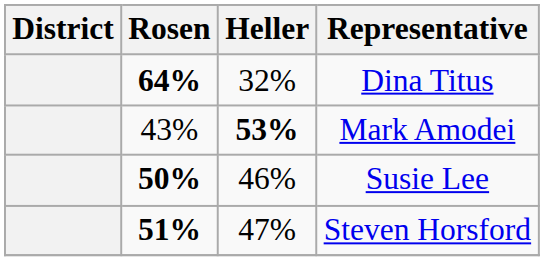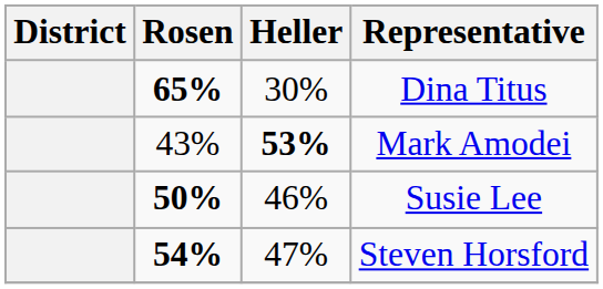Dina Titus | Rosen: 64% -> 65%
Dina Titus | Heller: 32% -> 30%
Steven Horsford | Rosen: 51% -> 54%
